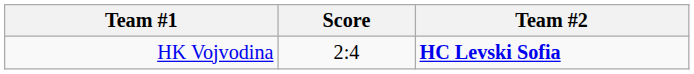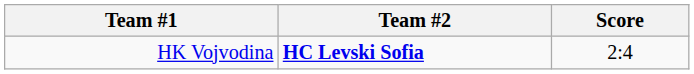columns swapped: Score <-> Team #2
